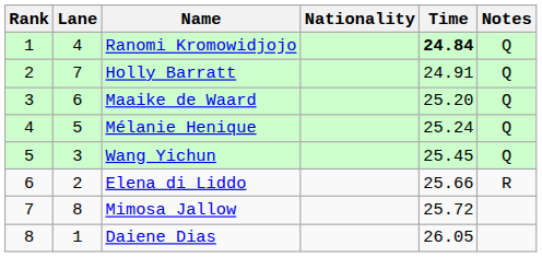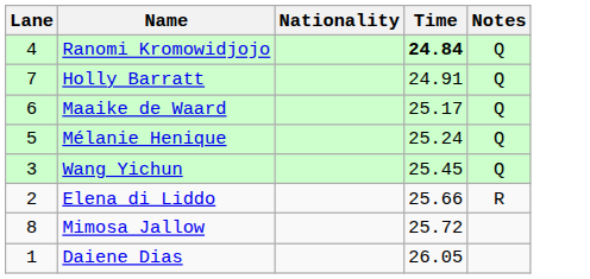- column: Rank | 1 | 2 | 3 | 4 | 5 | 6 | 7 | 8
Maaike de Waard | Time: 25.20 -> 25.17
